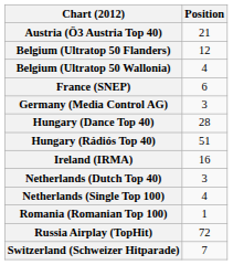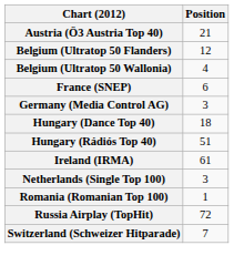Hungary (Dance Top 40) | Position: 28 -> 18
Ireland (IRMA) | Position: 16 -> 61
- row: Netherlands (Dutch Top 40) | 3
Netherlands (Single Top 100) | Position: 4 -> 3
